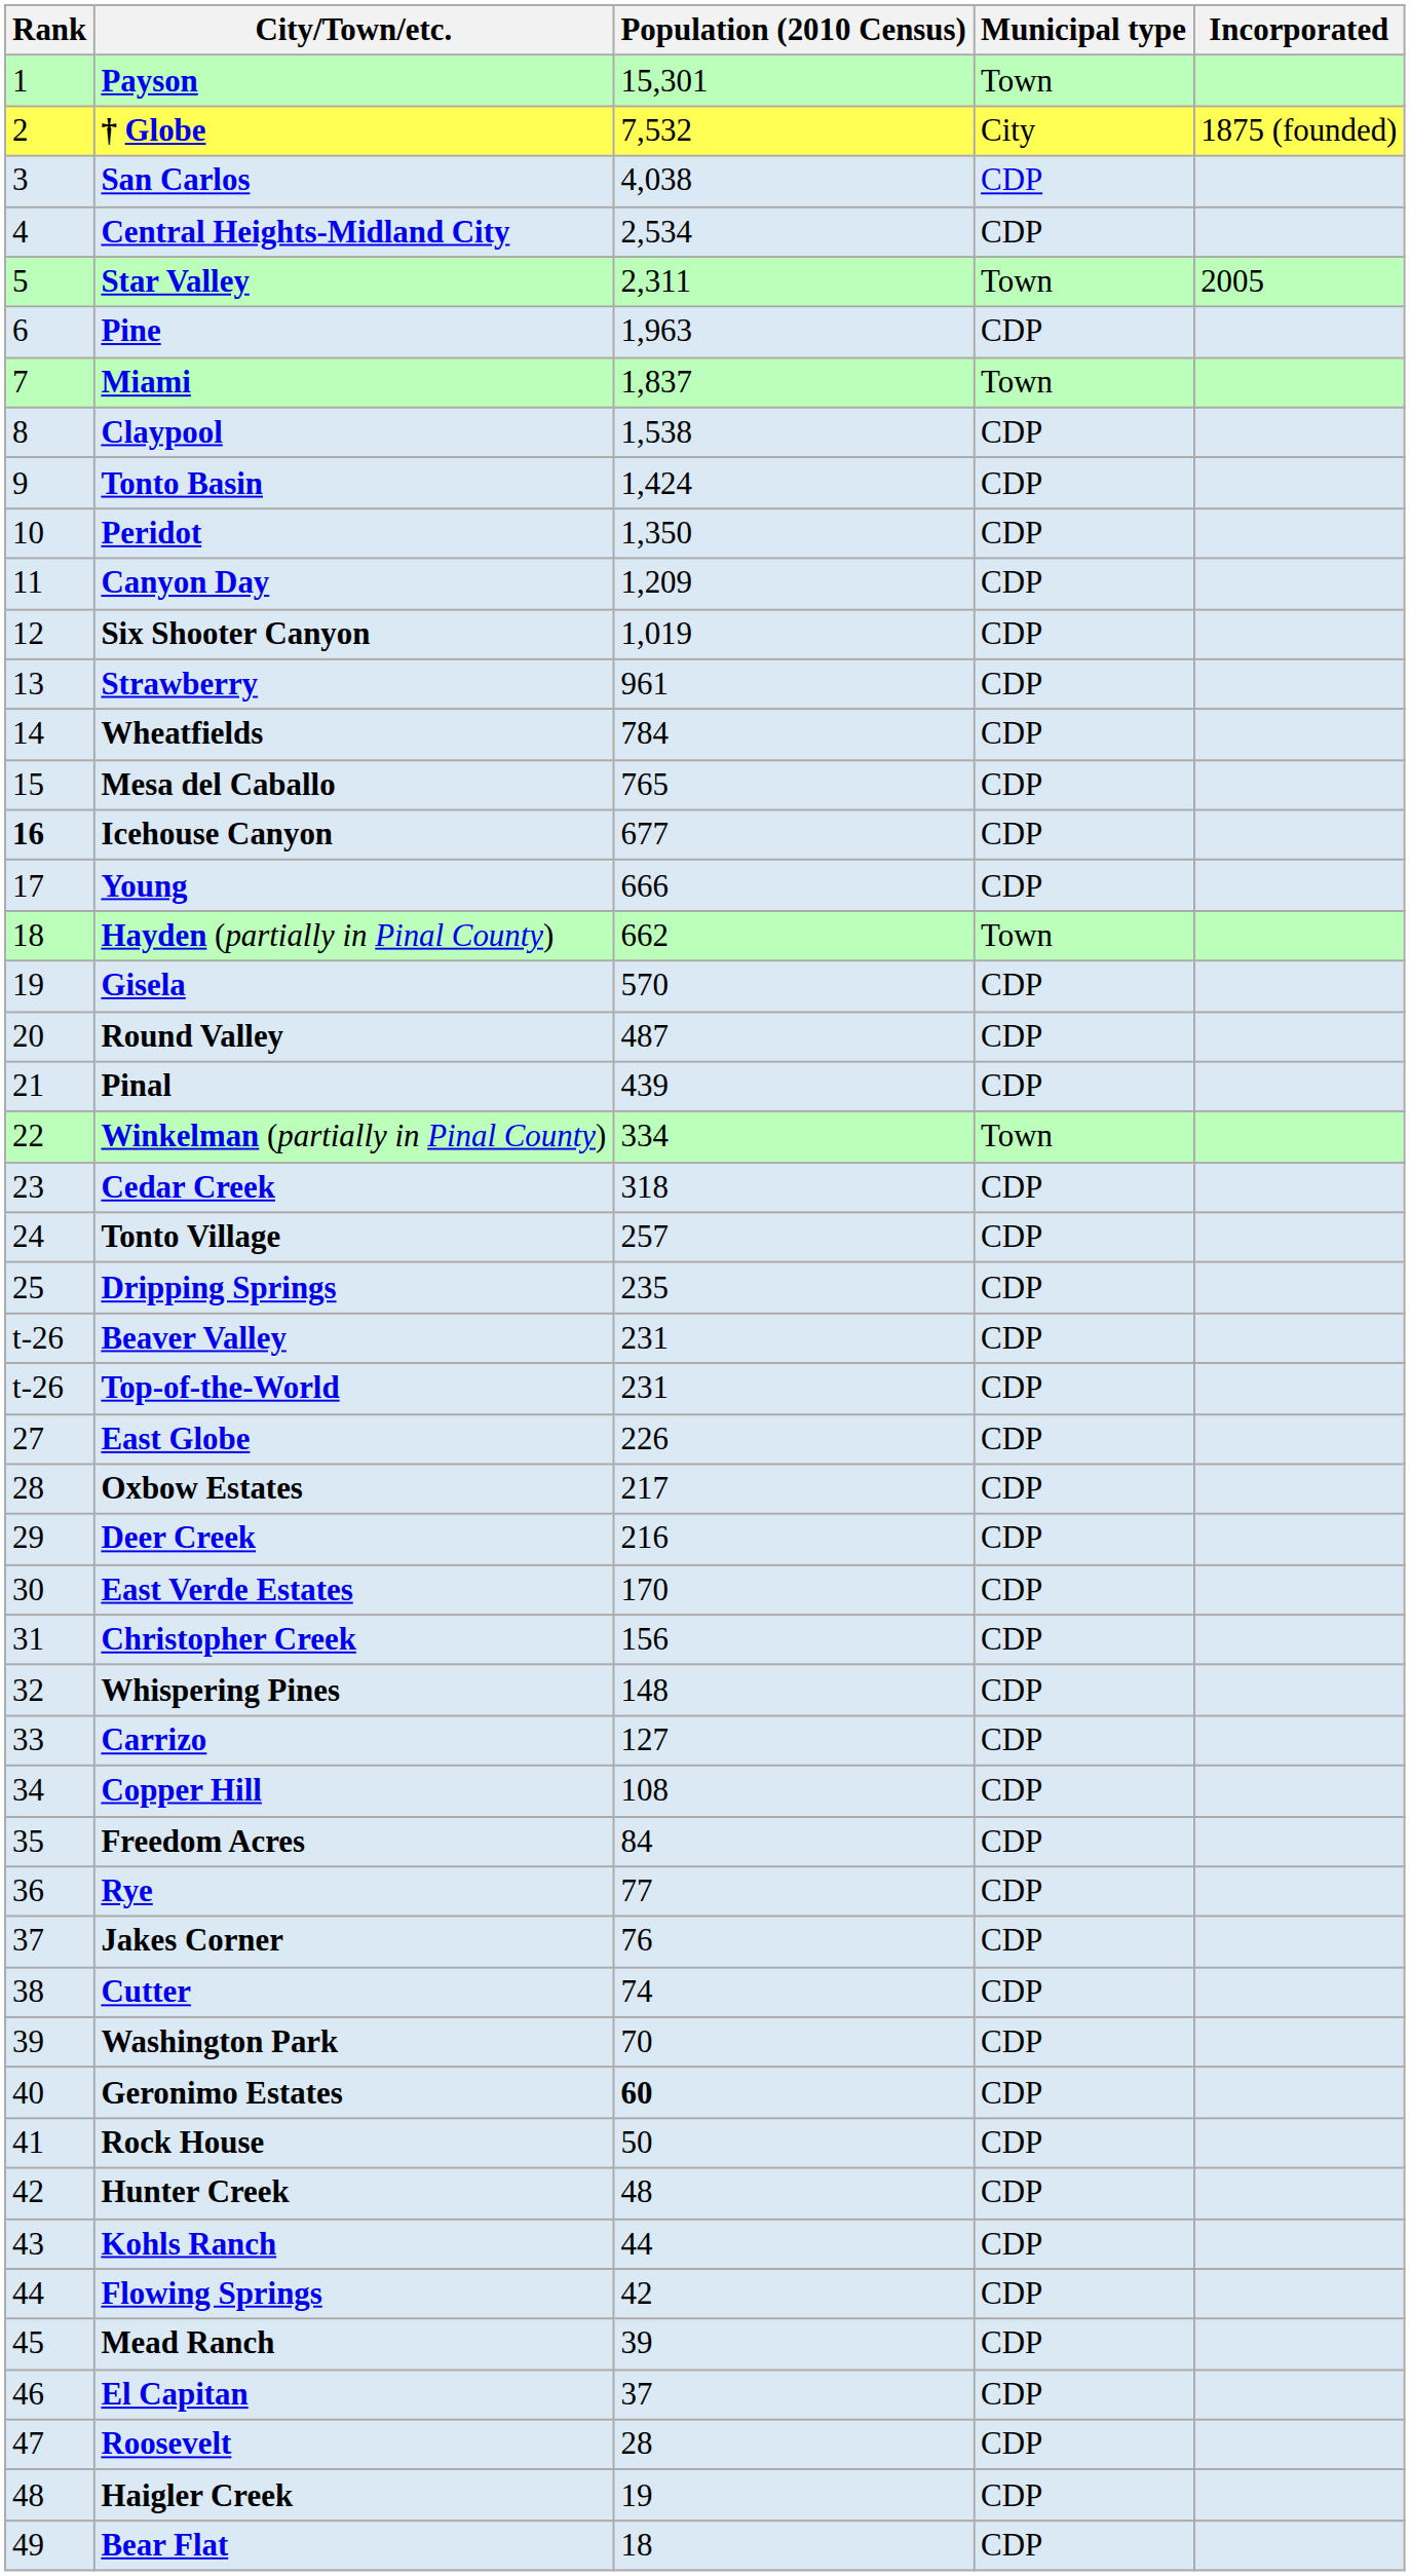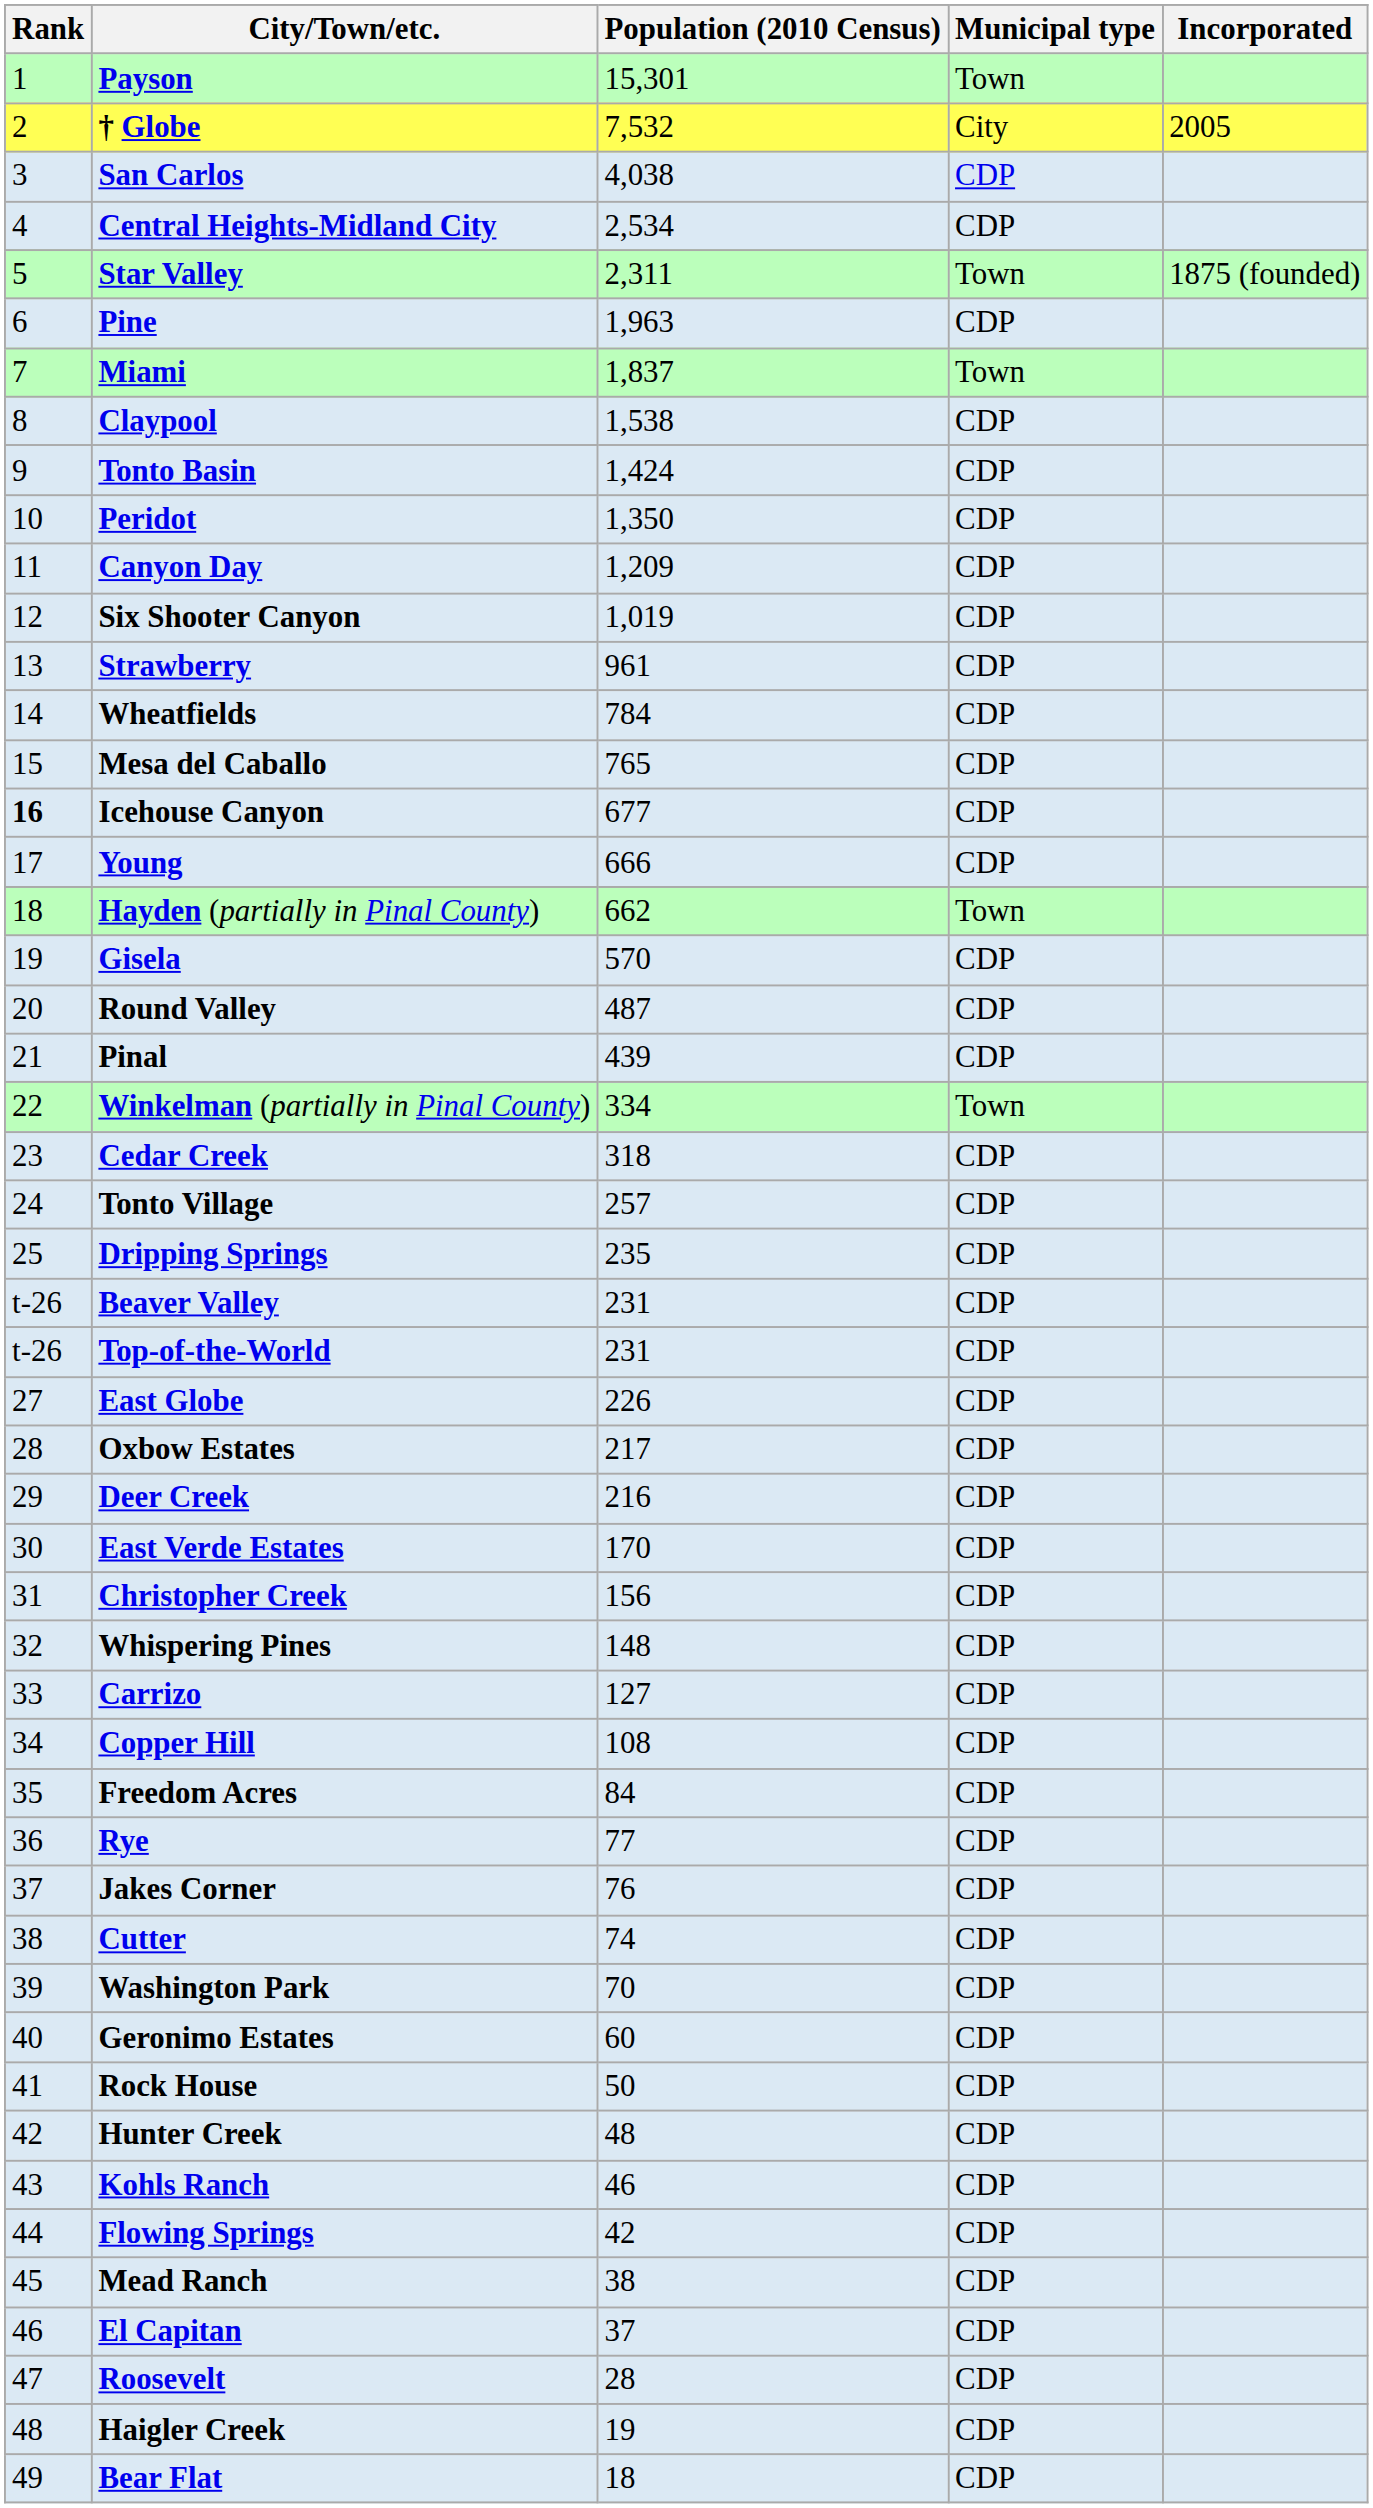† Globe | Incorporated: 1875 (founded) -> 2005
Star Valley | Incorporated: 2005 -> 1875 (founded)
Geronimo Estates | Population (2010 Census): bold -> normal
Kohls Ranch | Population (2010 Census): 44 -> 46
Mead Ranch | Population (2010 Census): 39 -> 38
